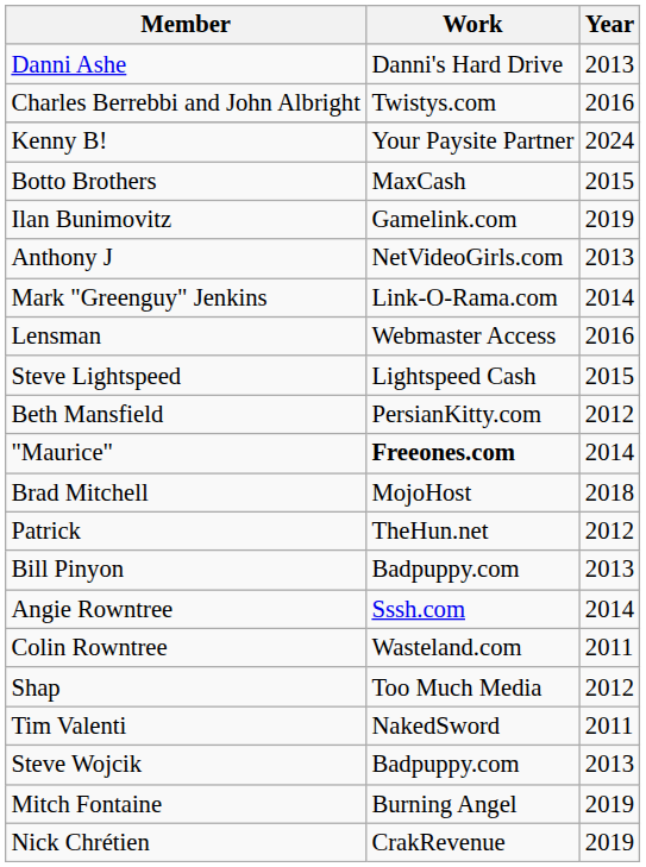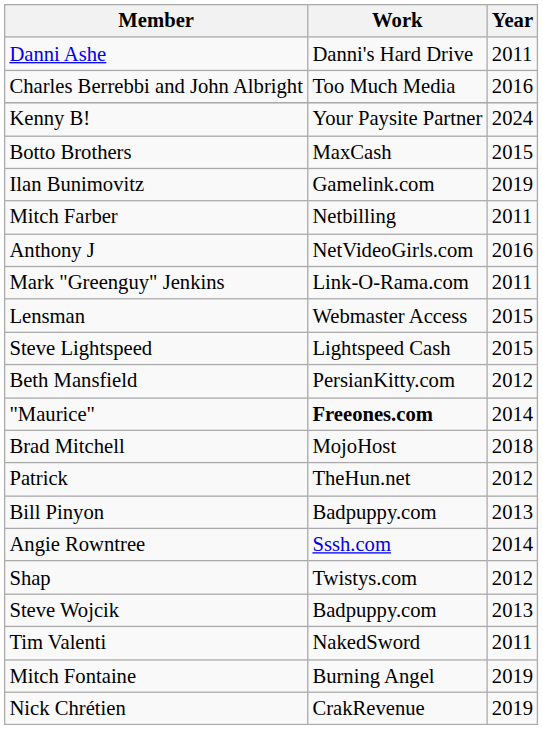Danni Ashe | Year: 2013 -> 2011
Charles Berrebbi and John Albright | Work: Twistys.com -> Too Much Media
+ row: Mitch Farber | Netbilling | 2011
Anthony J | Year: 2013 -> 2016
Mark "Greenguy" Jenkins | Year: 2014 -> 2011
Lensman | Year: 2016 -> 2015
- row: Colin Rowntree | Wasteland.com | 2011
Shap | Work: Too Much Media -> Twistys.com
rows swapped: Tim Valenti <-> Steve Wojcik
